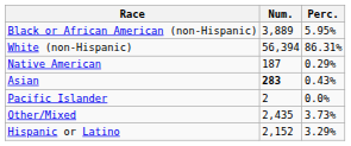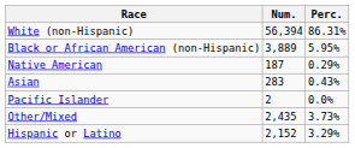rows swapped: White (non-Hispanic) <-> Black or African American (non-Hispanic)
Asian | Num.: bold -> normal
